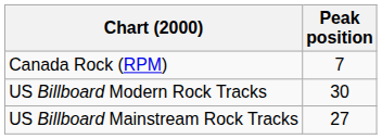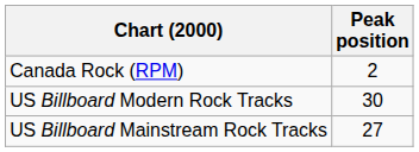Canada Rock (RPM) | Peak position: 7 -> 2
